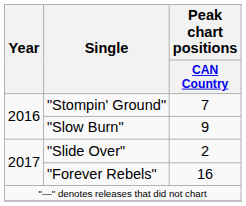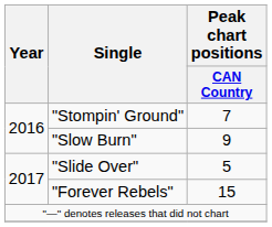"Slide Over" | Peak chart positions / CAN Country: 2 -> 5
"Forever Rebels" | Peak chart positions / CAN Country: 16 -> 15
